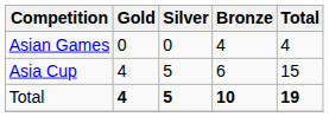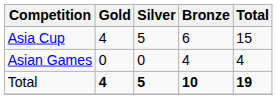rows swapped: Asian Games <-> Asia Cup
